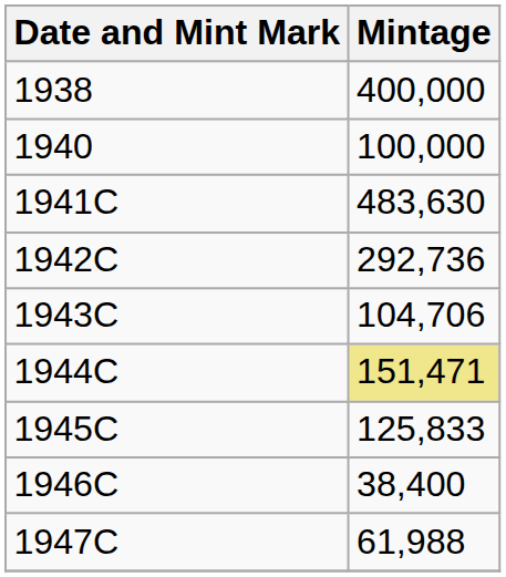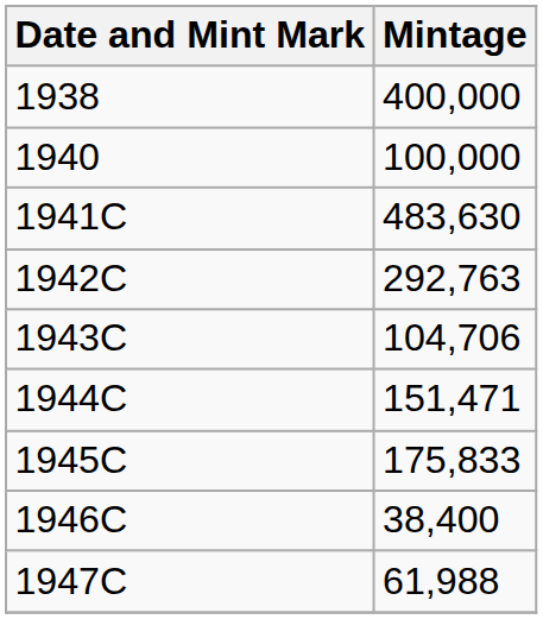1942C | Mintage: 292,736 -> 292,763
1944C | Mintage: khaki background -> no background
1945C | Mintage: 125,833 -> 175,833
